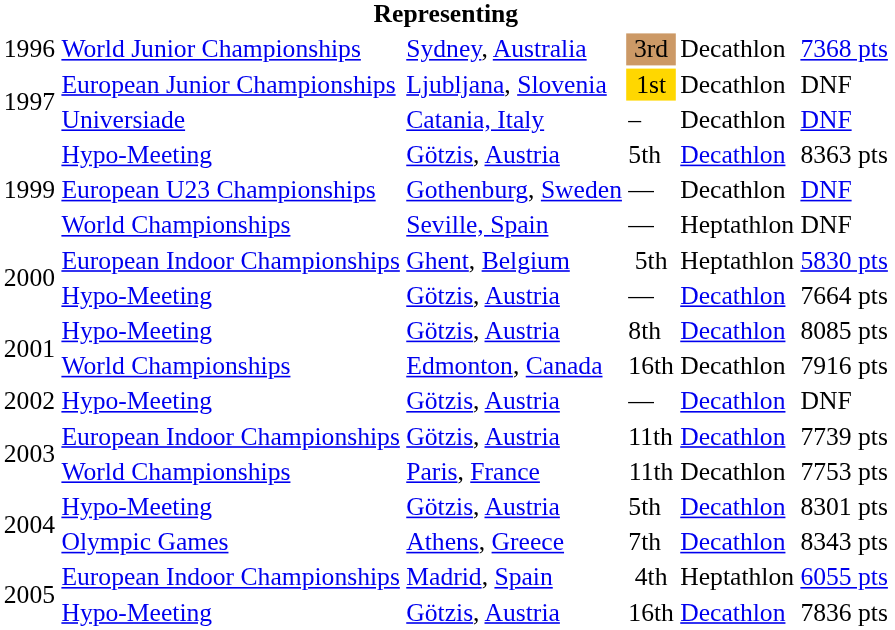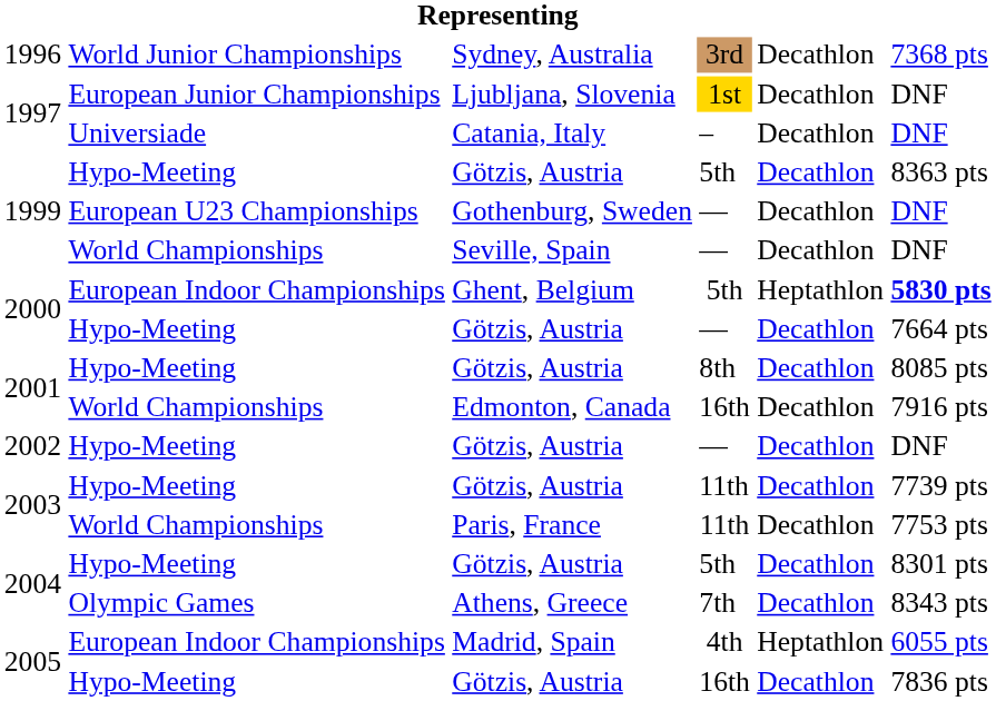Seville, Spain | column 5: Heptathlon -> Decathlon
Ghent, Belgium | column 6: normal -> bold
2003 / Götzis, Austria | column 2: European Indoor Championships -> Hypo-Meeting
